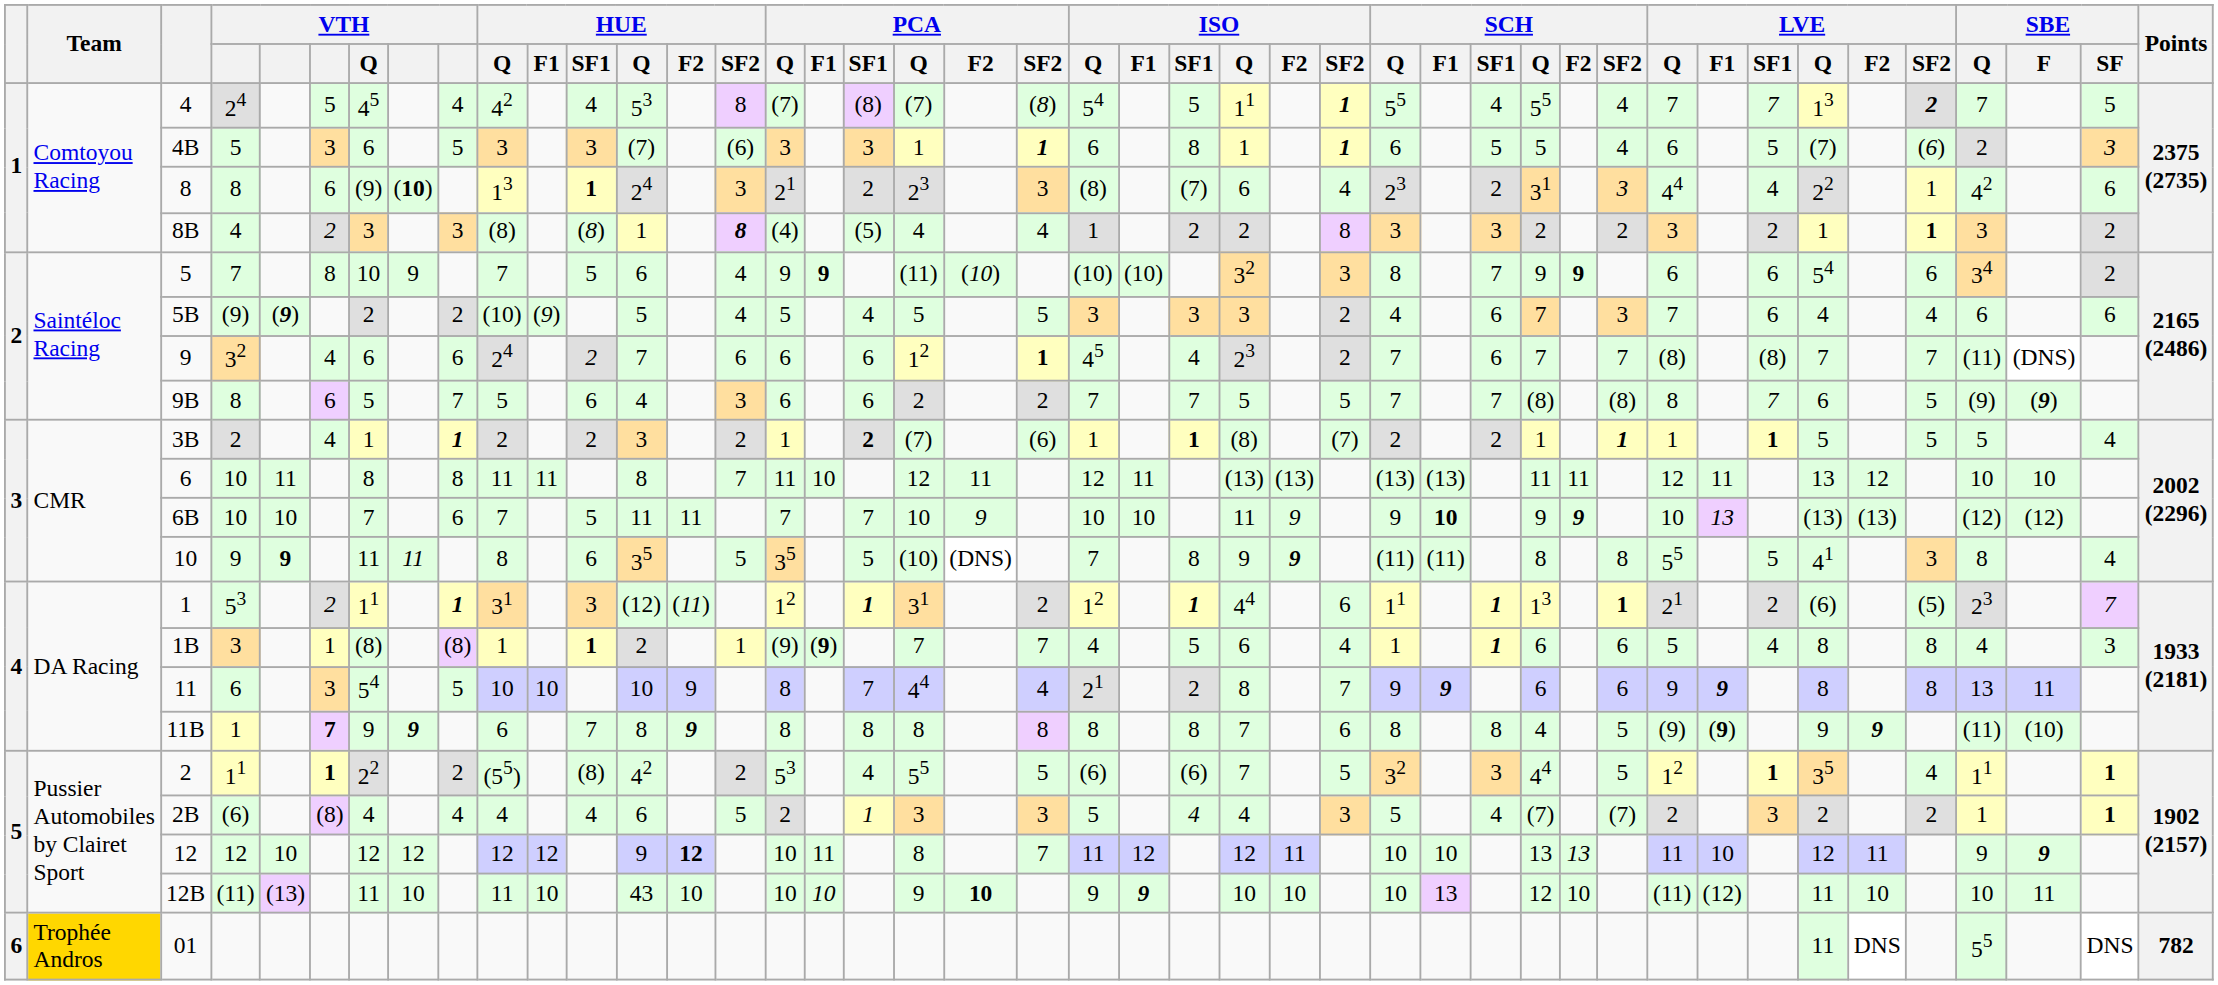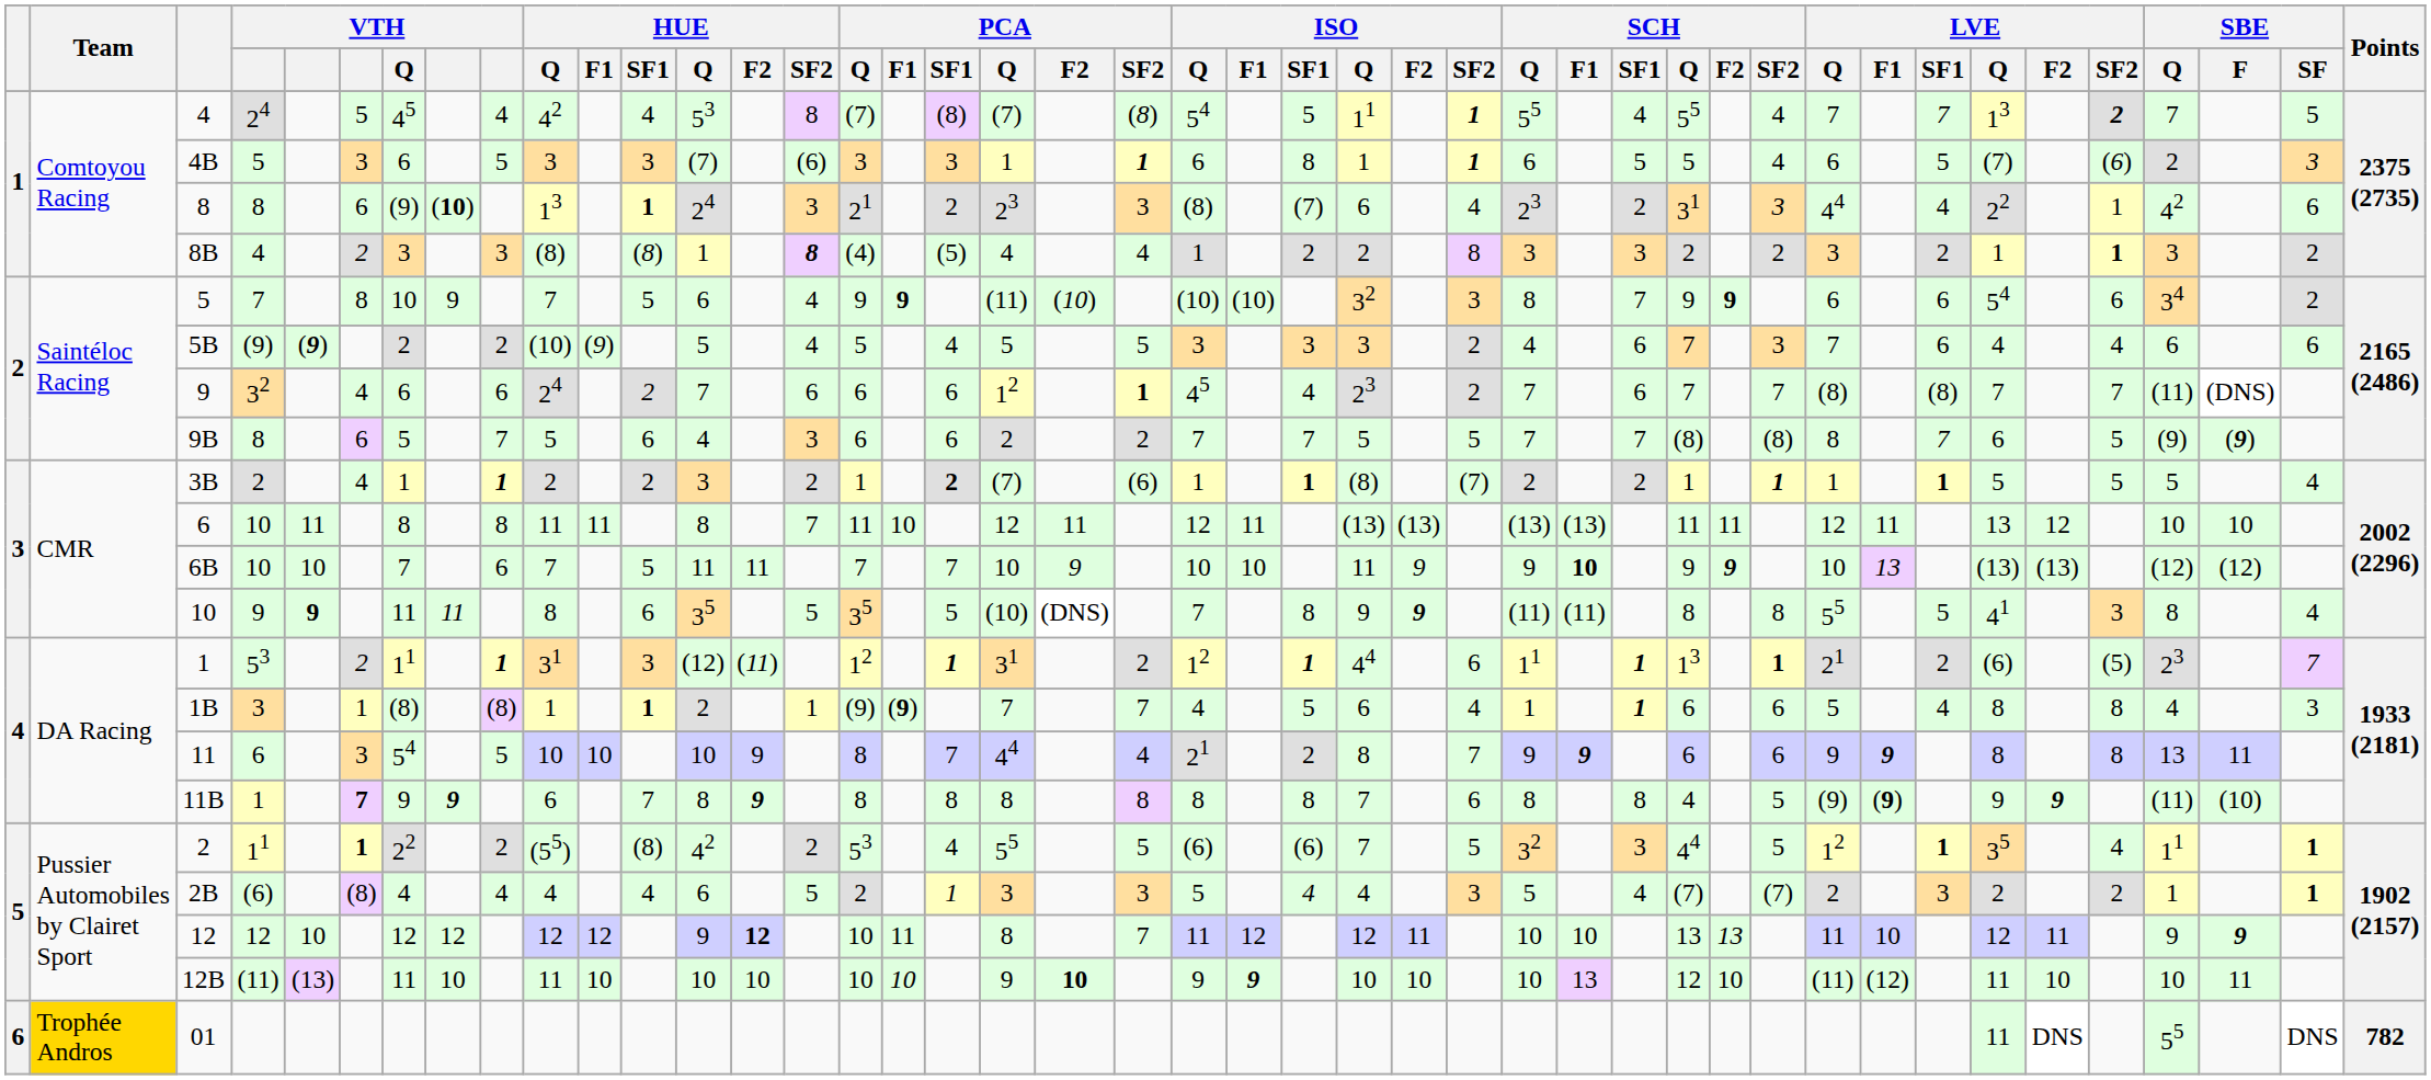12B | column 13: 43 -> 10
